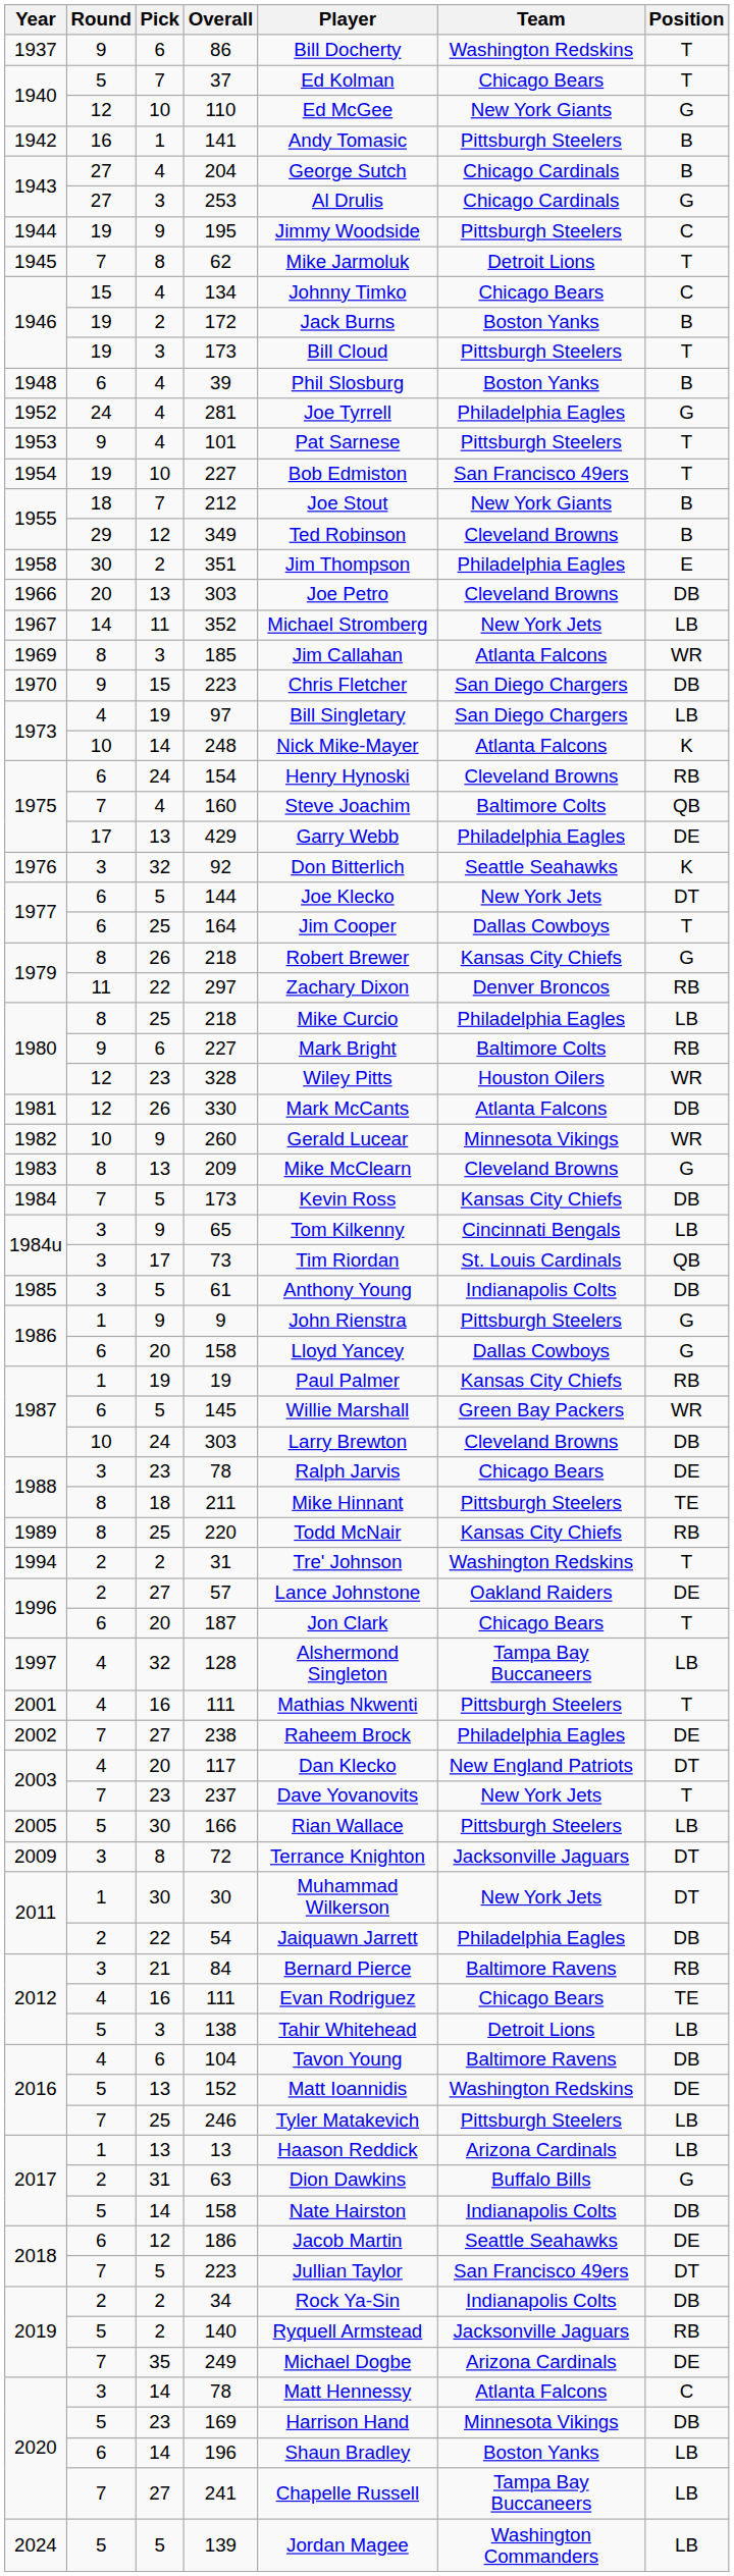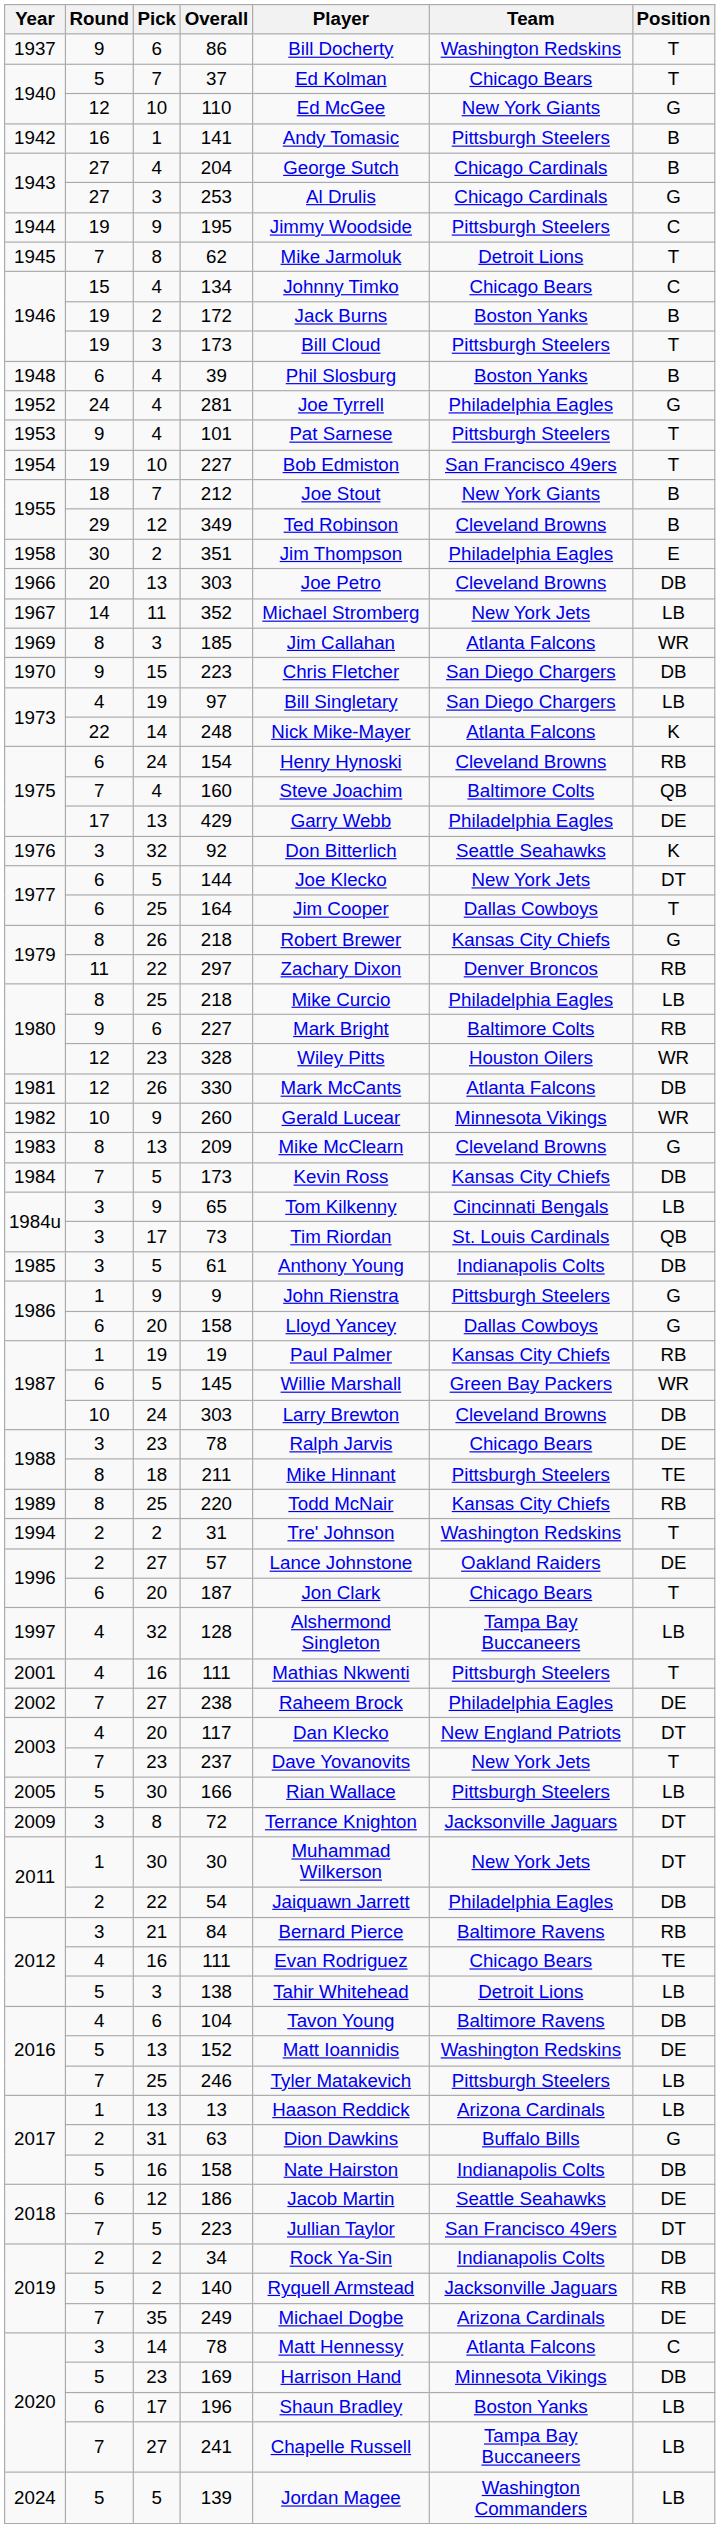248 | Round: 10 -> 22
2017 / 158 | Pick: 14 -> 16
196 | Pick: 14 -> 17
